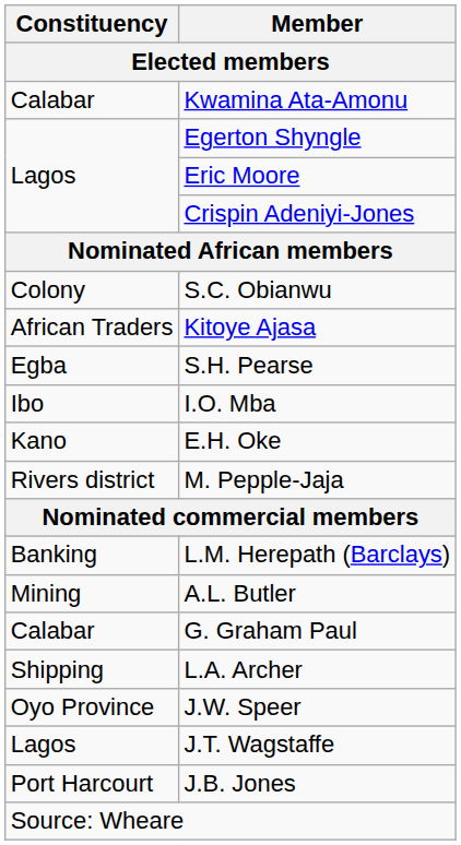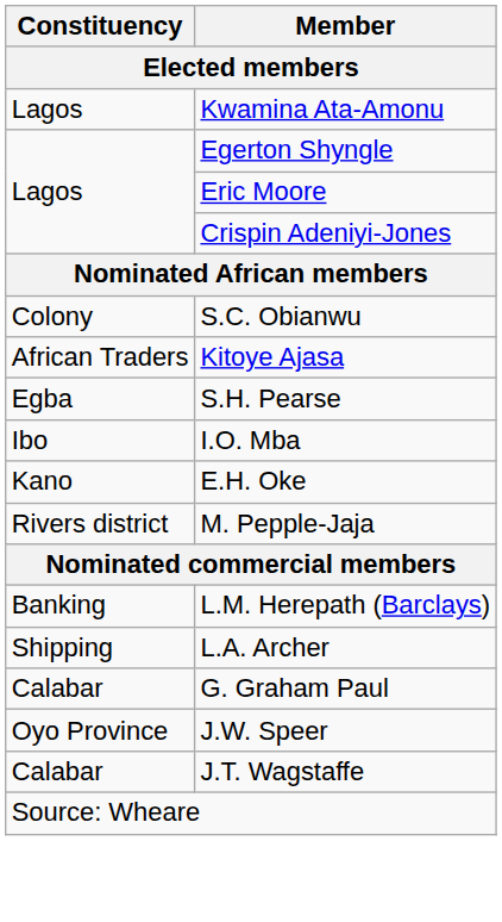Kwamina Ata-Amonu | Constituency: Calabar -> Lagos
- row: Mining | A.L. Butler
rows swapped: L.A. Archer <-> G. Graham Paul
J.T. Wagstaffe | Constituency: Lagos -> Calabar
- row: Port Harcourt | J.B. Jones
